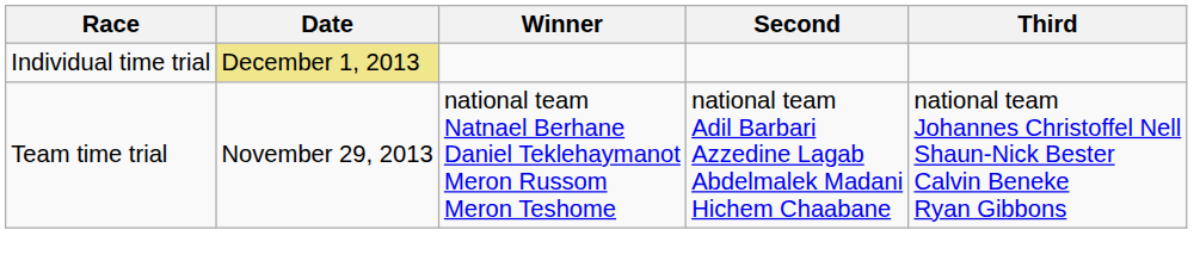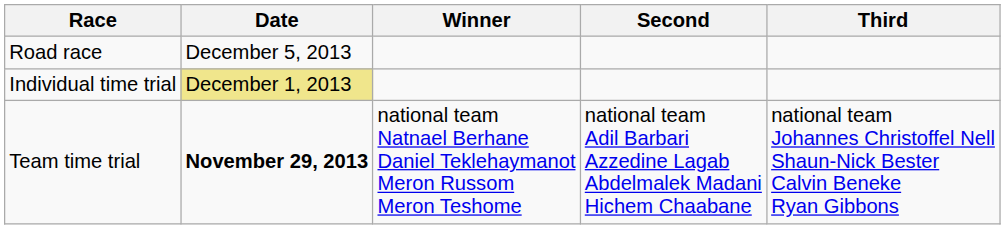+ row: Road race | December 5, 2013
Team time trial | Date: normal -> bold
